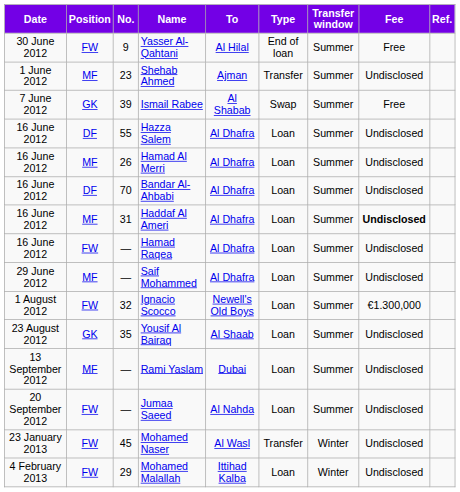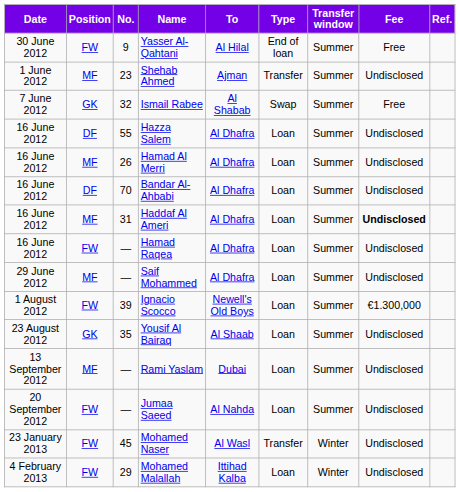Ismail Rabee | No.: 39 -> 32
Ignacio Scocco | No.: 32 -> 39
